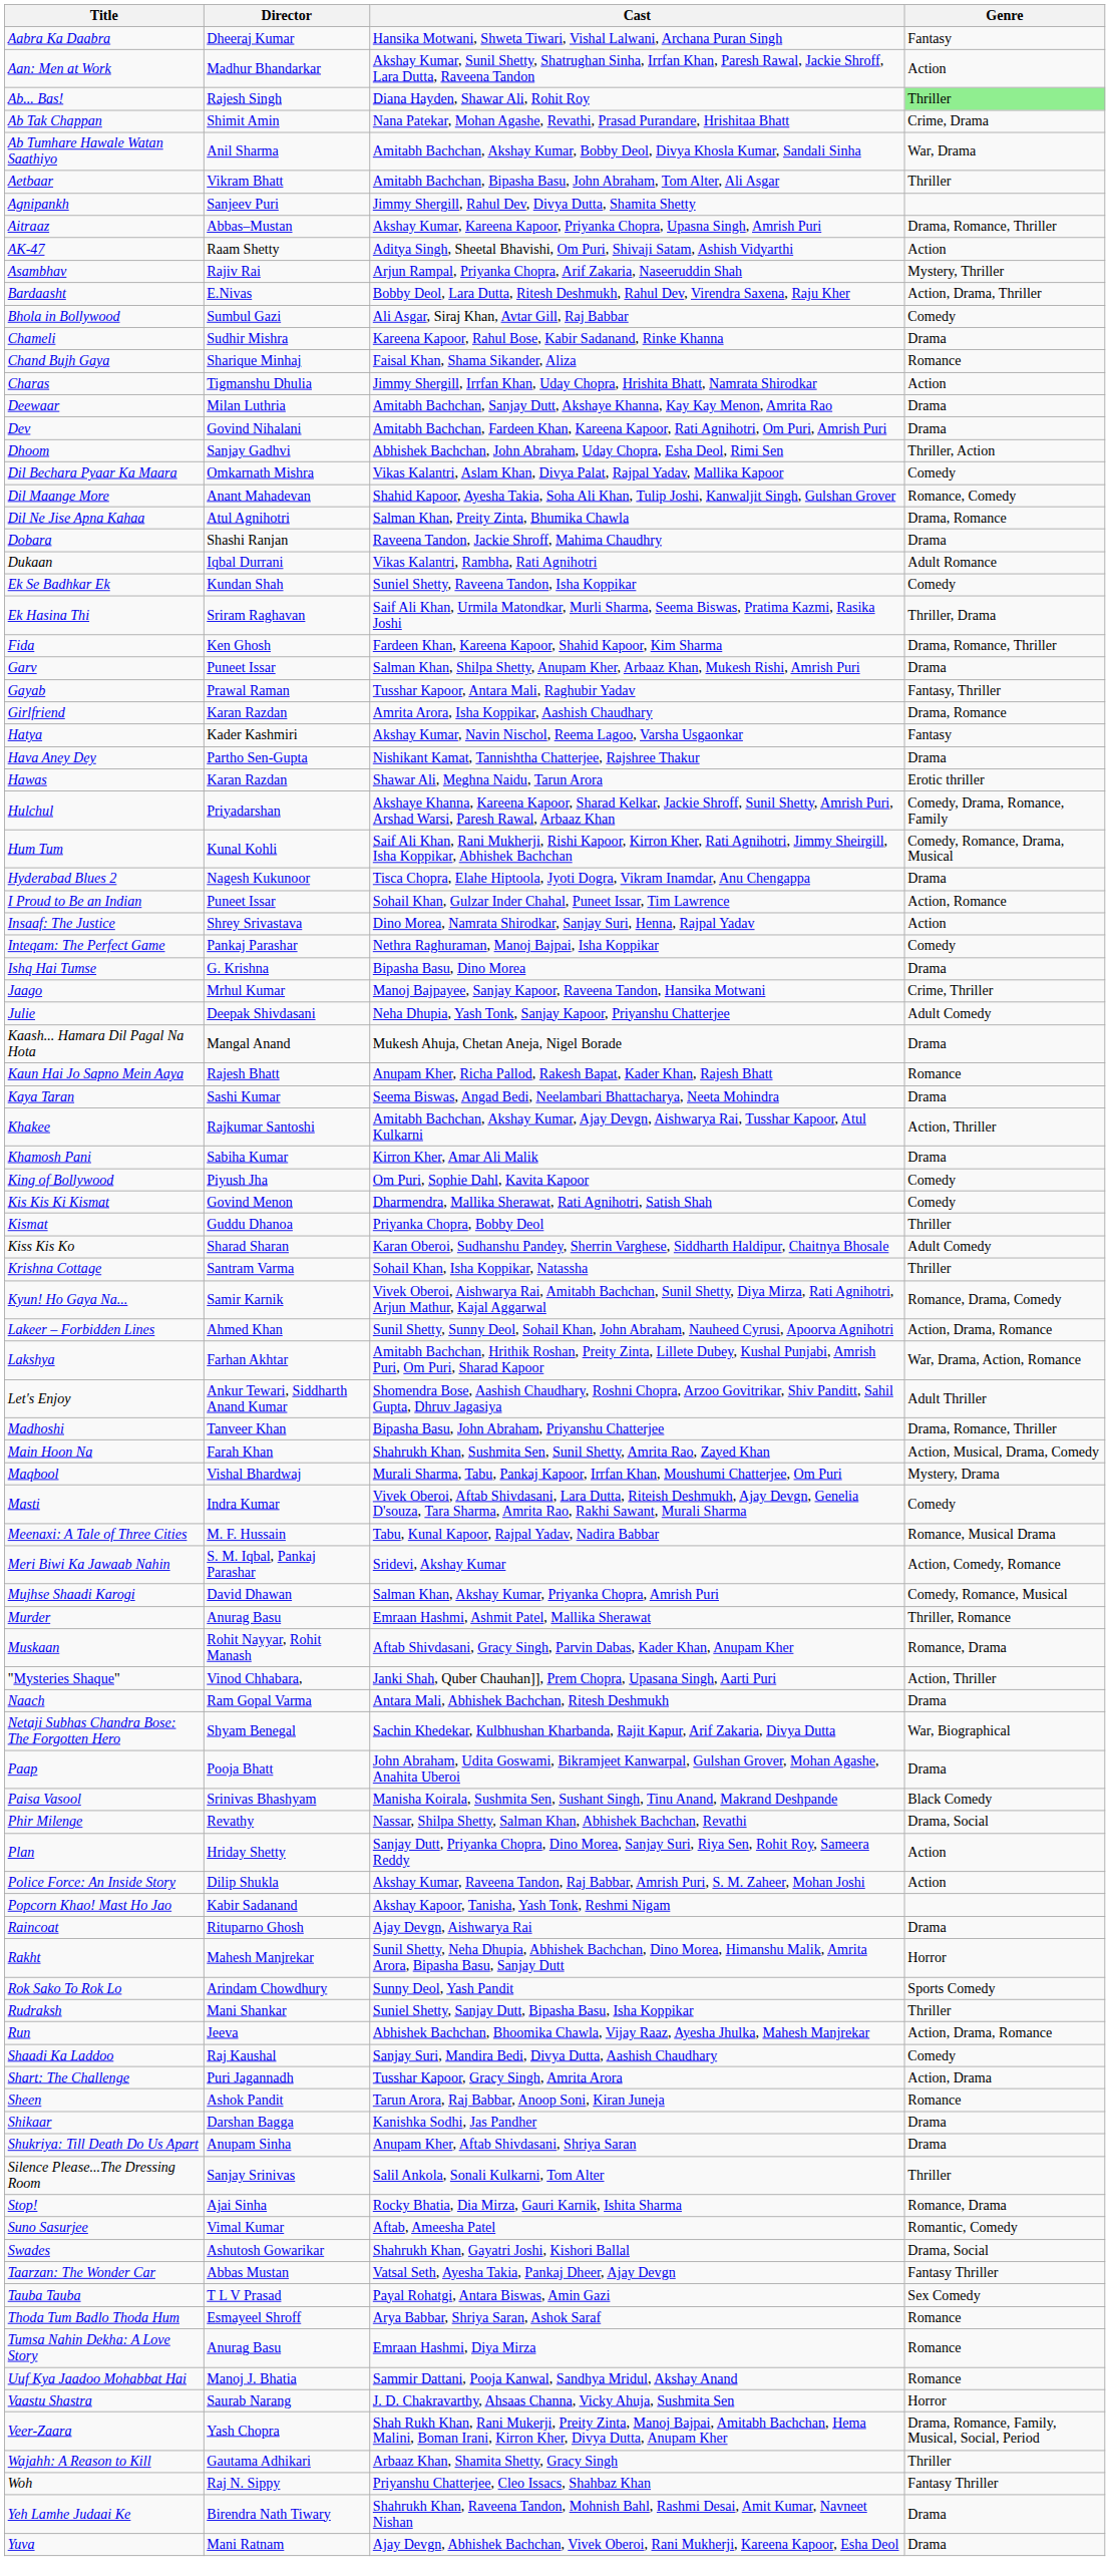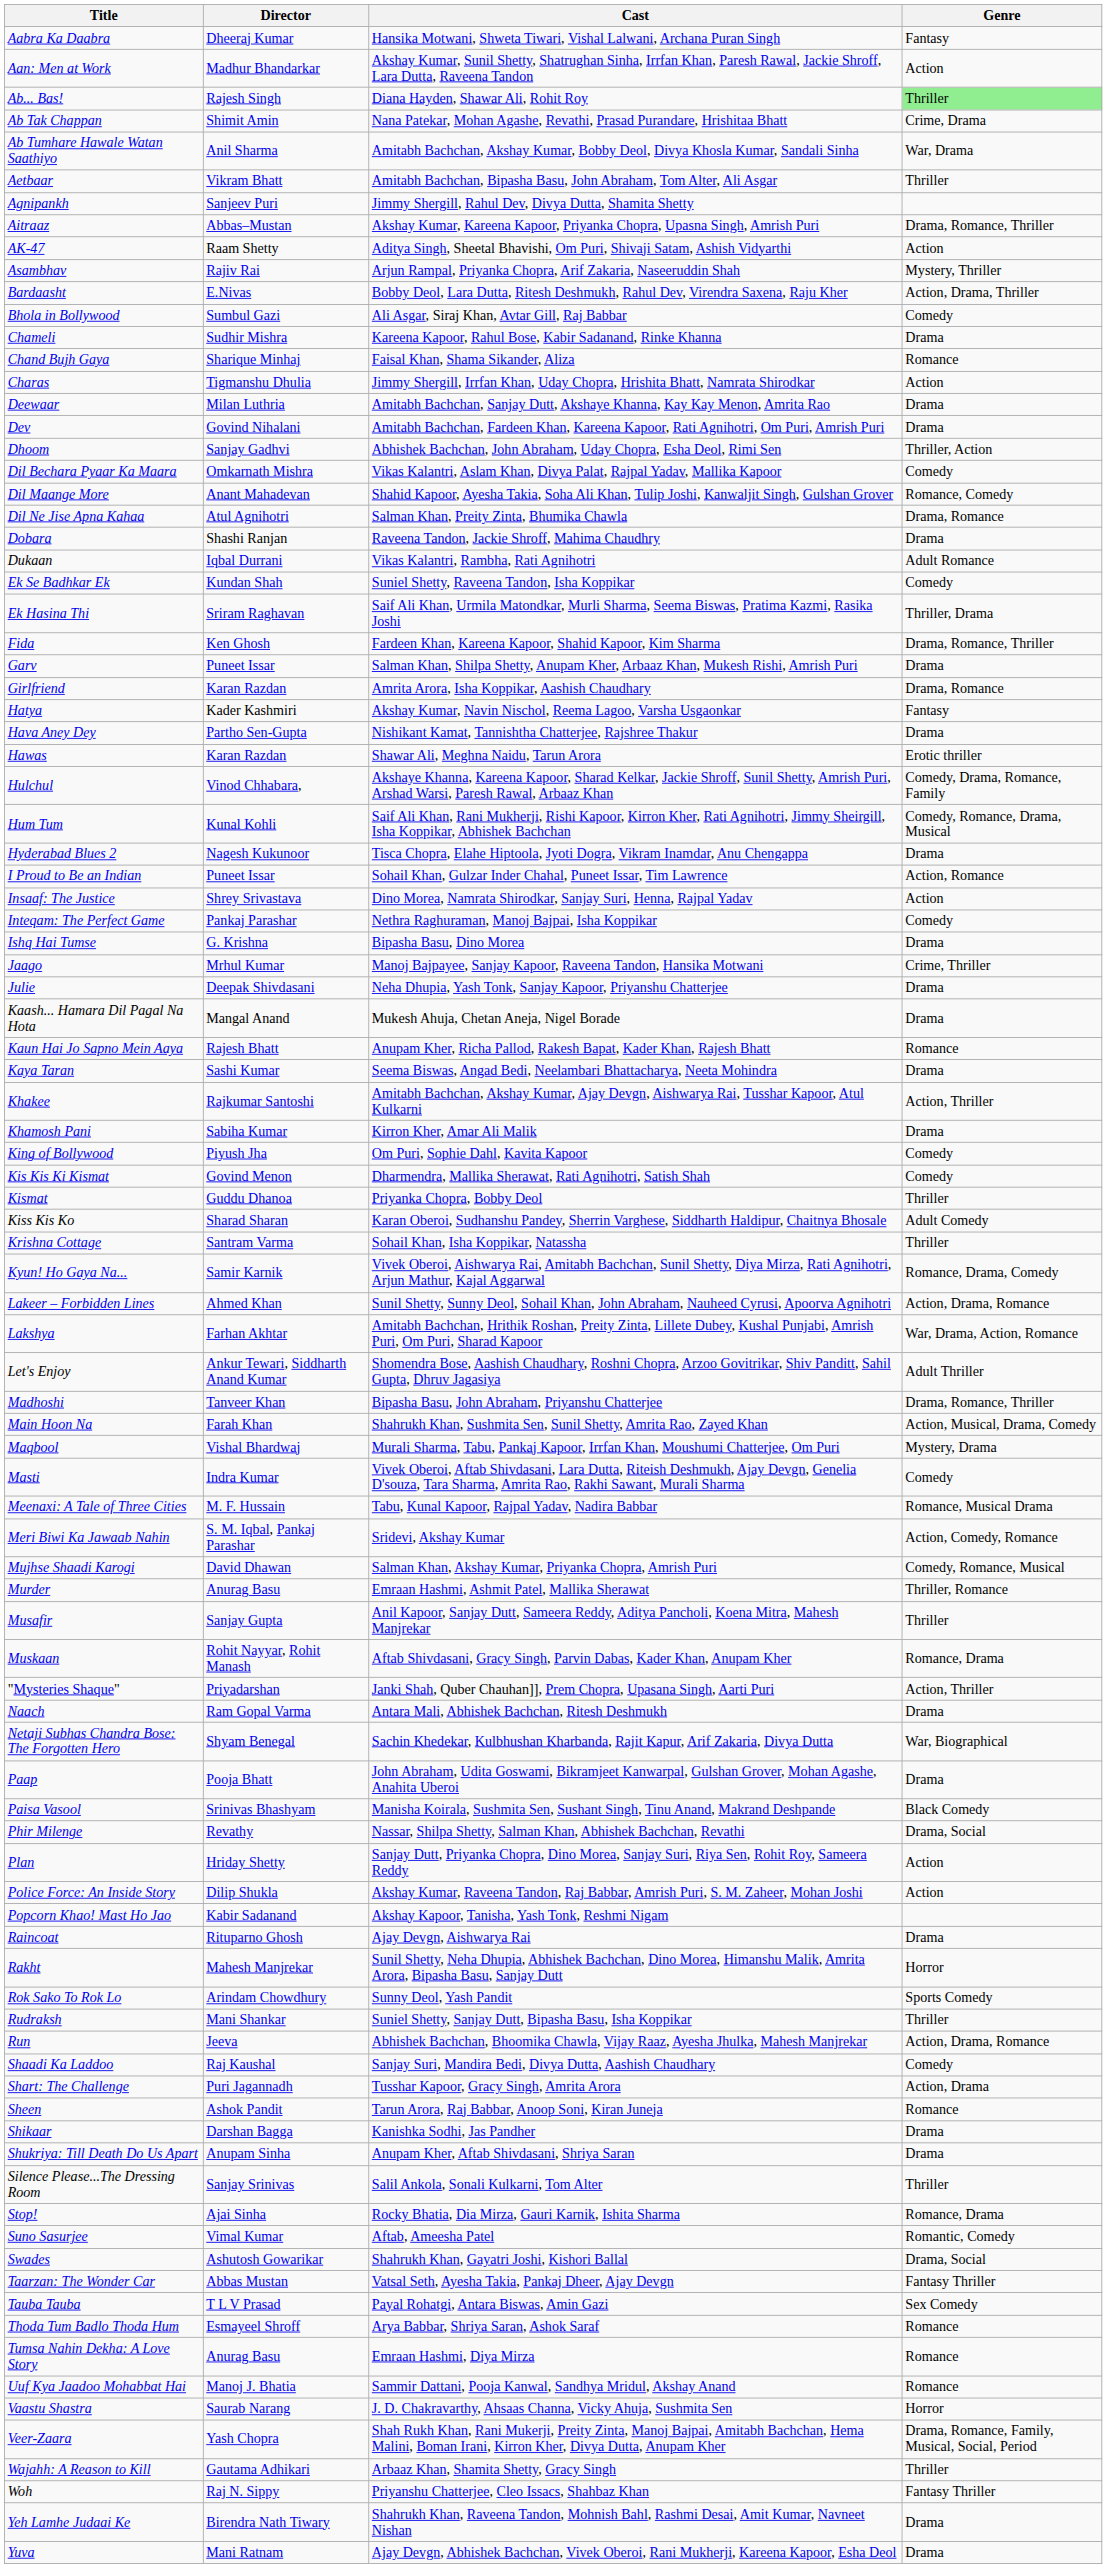- row: Gayab | Prawal Raman | Tusshar Kapoor, Antara Mali, Raghubir Yadav | Fantasy, Thriller
Hulchul | Director: Priyadarshan -> Vinod Chhabara,
Julie | Genre: Adult Comedy -> Drama
+ row: Musafir | Sanjay Gupta | Anil Kapoor, Sanjay Dutt, Sameera Reddy, Aditya Pancholi, Koena Mitra, Mahesh Manjrekar | Thriller
"Mysteries Shaque" | Director: Vinod Chhabara, -> Priyadarshan
